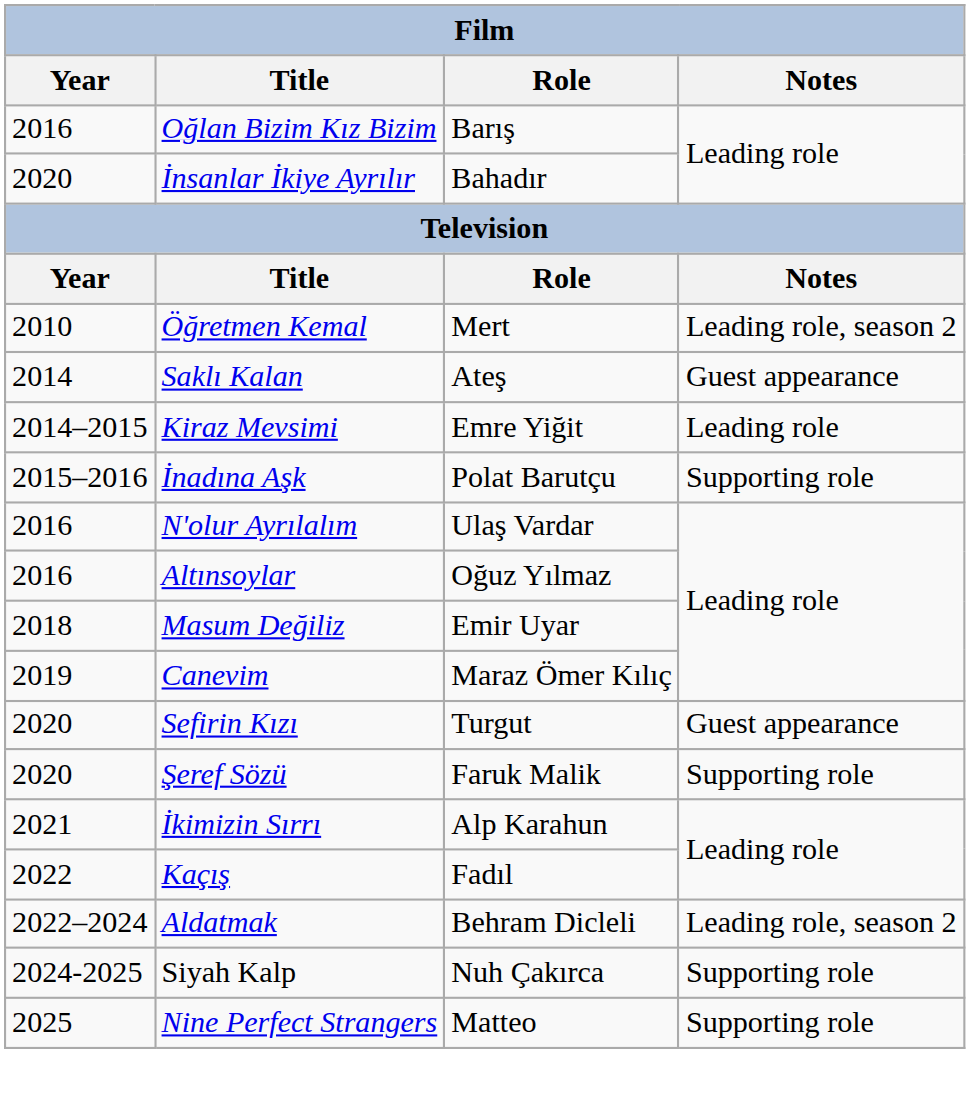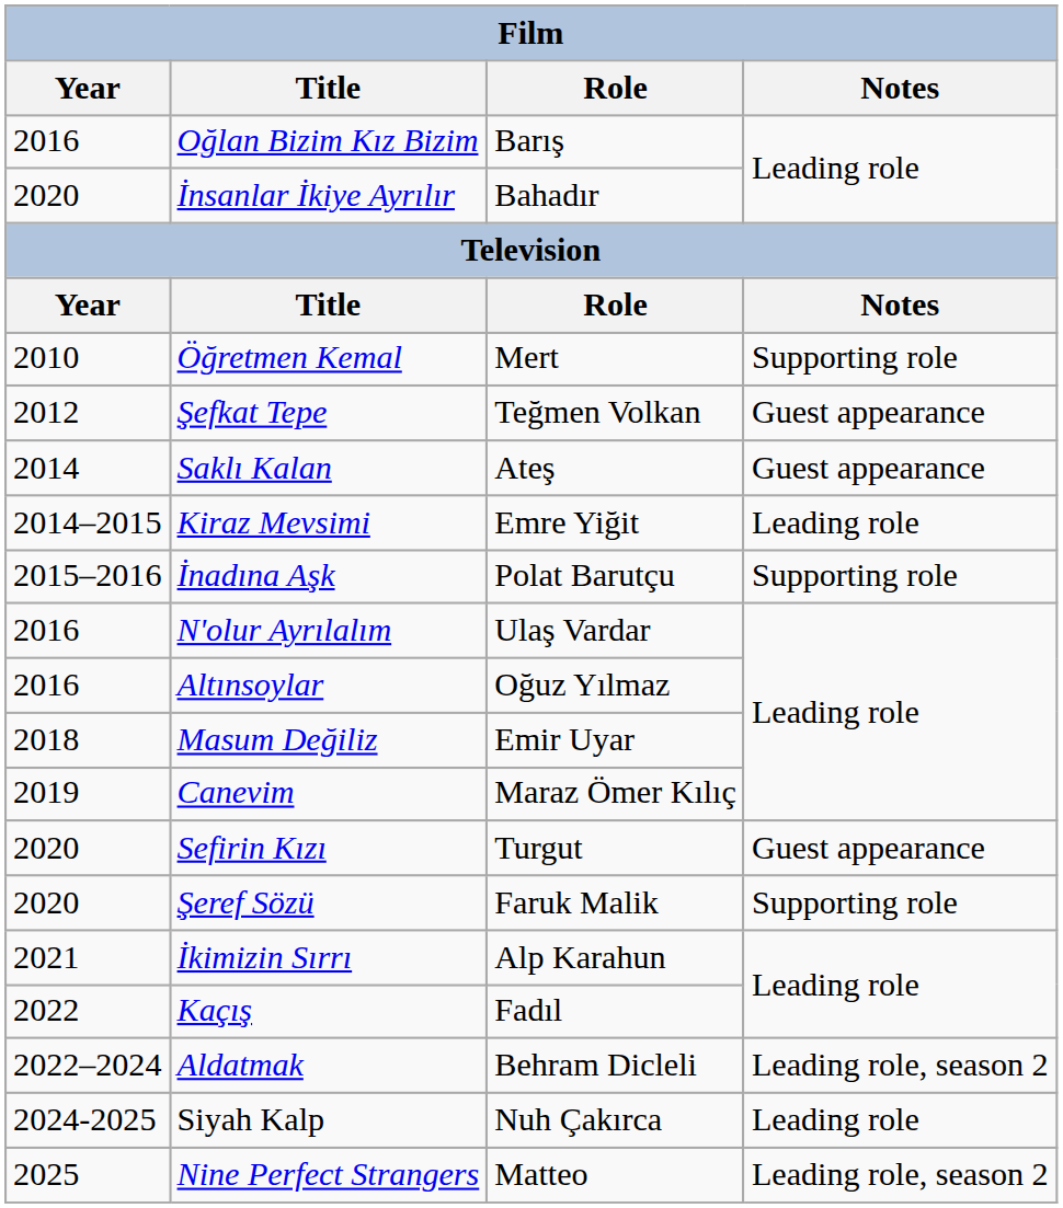Öğretmen Kemal | Notes: Leading role, season 2 -> Supporting role
+ row: 2012 | Şefkat Tepe | Teğmen Volkan | Guest appearance
Siyah Kalp | Notes: Supporting role -> Leading role
Nine Perfect Strangers | Notes: Supporting role -> Leading role, season 2
